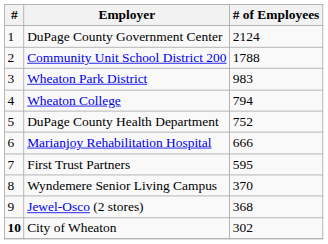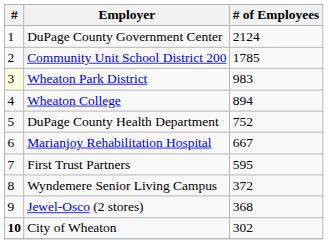Community Unit School District 200 | # of Employees: 1788 -> 1785
Wheaton Park District | #: no background -> lightyellow background
Wheaton College | # of Employees: 794 -> 894
Marianjoy Rehabilitation Hospital | # of Employees: 666 -> 667
Wyndemere Senior Living Campus | # of Employees: 370 -> 372
